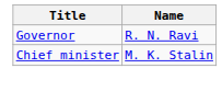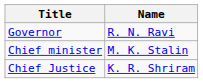+ row: Chief Justice | K. R. Shriram
